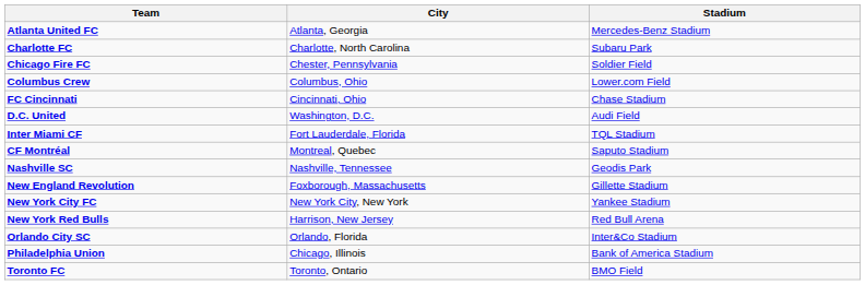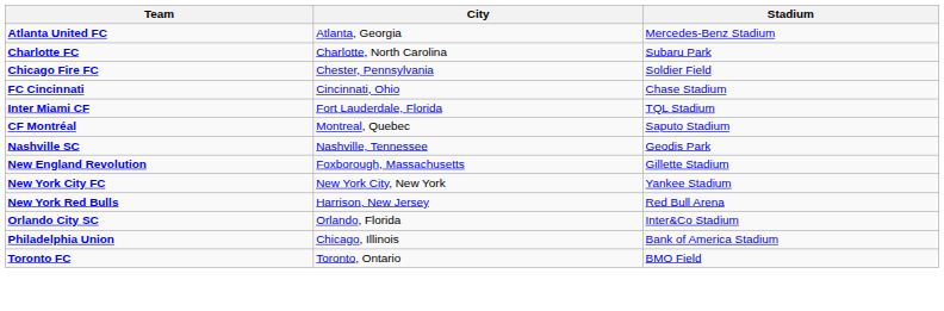- row: Columbus Crew | Columbus, Ohio | Lower.com Field
- row: D.C. United | Washington, D.C. | Audi Field
